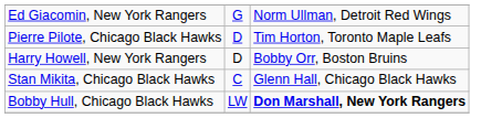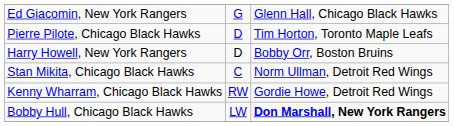Ed Giacomin, New York Rangers | column 3: Norm Ullman, Detroit Red Wings -> Glenn Hall, Chicago Black Hawks
Stan Mikita, Chicago Black Hawks | column 3: Glenn Hall, Chicago Black Hawks -> Norm Ullman, Detroit Red Wings
+ row: Kenny Wharram, Chicago Black Hawks | RW | Gordie Howe, Detroit Red Wings
